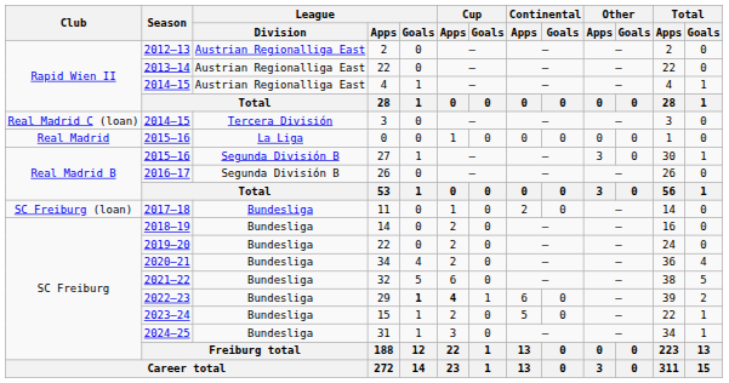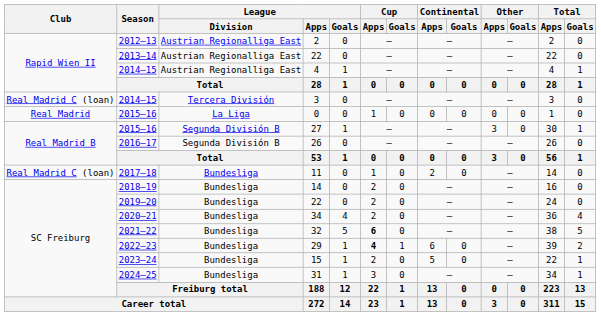11 | Club: SC Freiburg (loan) -> Real Madrid C (loan)
32 | Cup / Apps: normal -> bold
29 | League / Goals: bold -> normal
